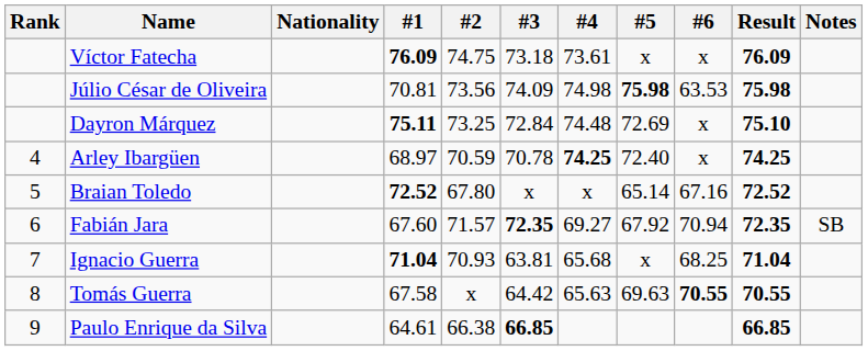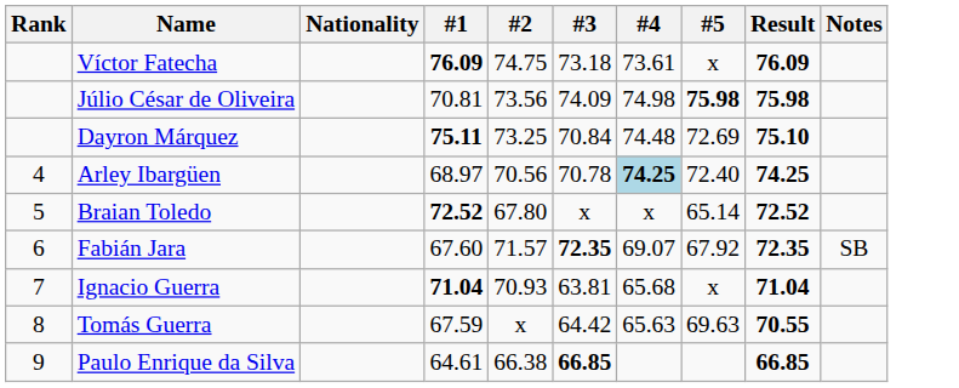- column: #6 | x | 63.53 | x | x | 67.16 | 70.94 | 68.25 | 70.55
Dayron Márquez | #3: 72.84 -> 70.84
Arley Ibargüen | #2: 70.59 -> 70.56
Arley Ibargüen | #4: no background -> lightblue background
Fabián Jara | #4: 69.27 -> 69.07
Tomás Guerra | #1: 67.58 -> 67.59
